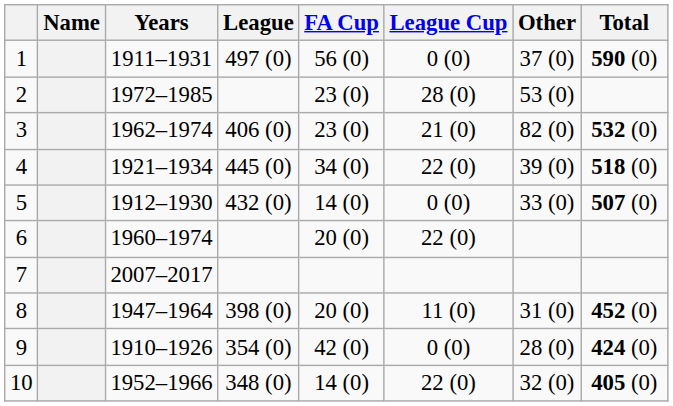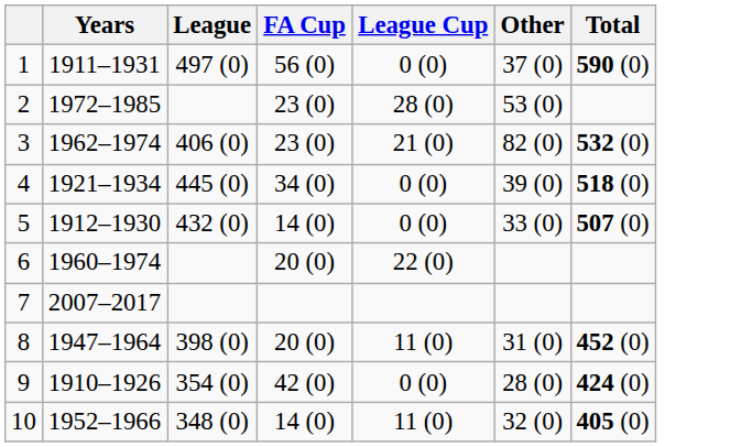- column: Name
4 | League Cup: 22 (0) -> 0 (0)
10 | League Cup: 22 (0) -> 11 (0)
